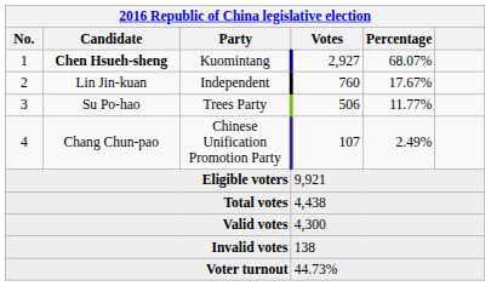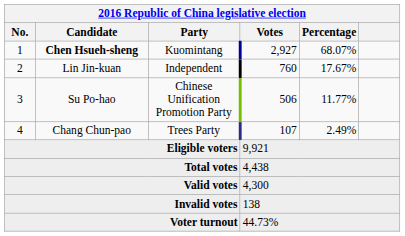3 | Party: Trees Party -> Chinese Unification Promotion Party
4 | Party: Chinese Unification Promotion Party -> Trees Party
